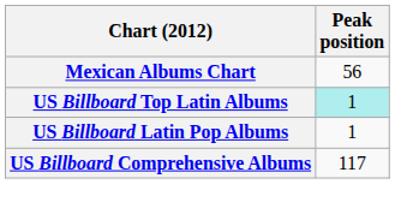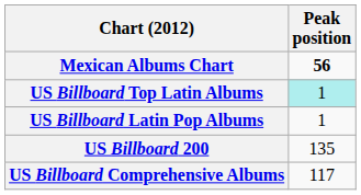Mexican Albums Chart | Peak position: normal -> bold
+ row: US Billboard 200 | 135
